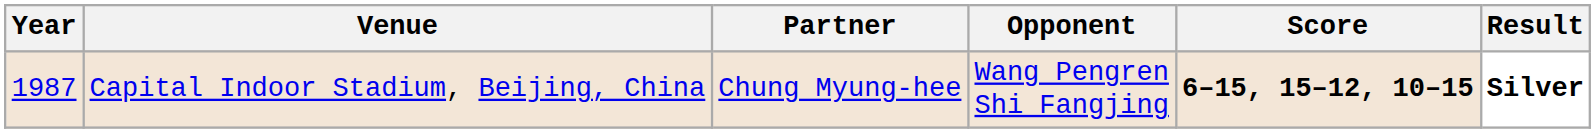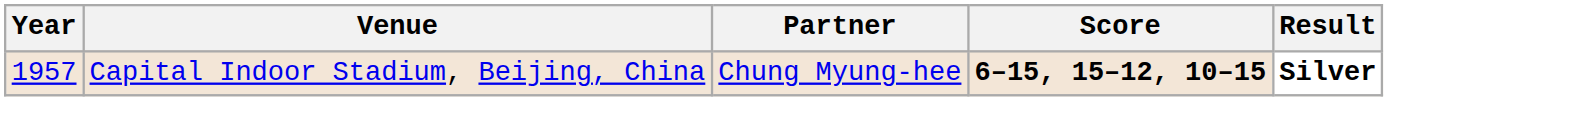- column: Opponent | Wang Pengren Shi Fangjing
Capital Indoor Stadium, Beijing, China | Year: 1987 -> 1957
